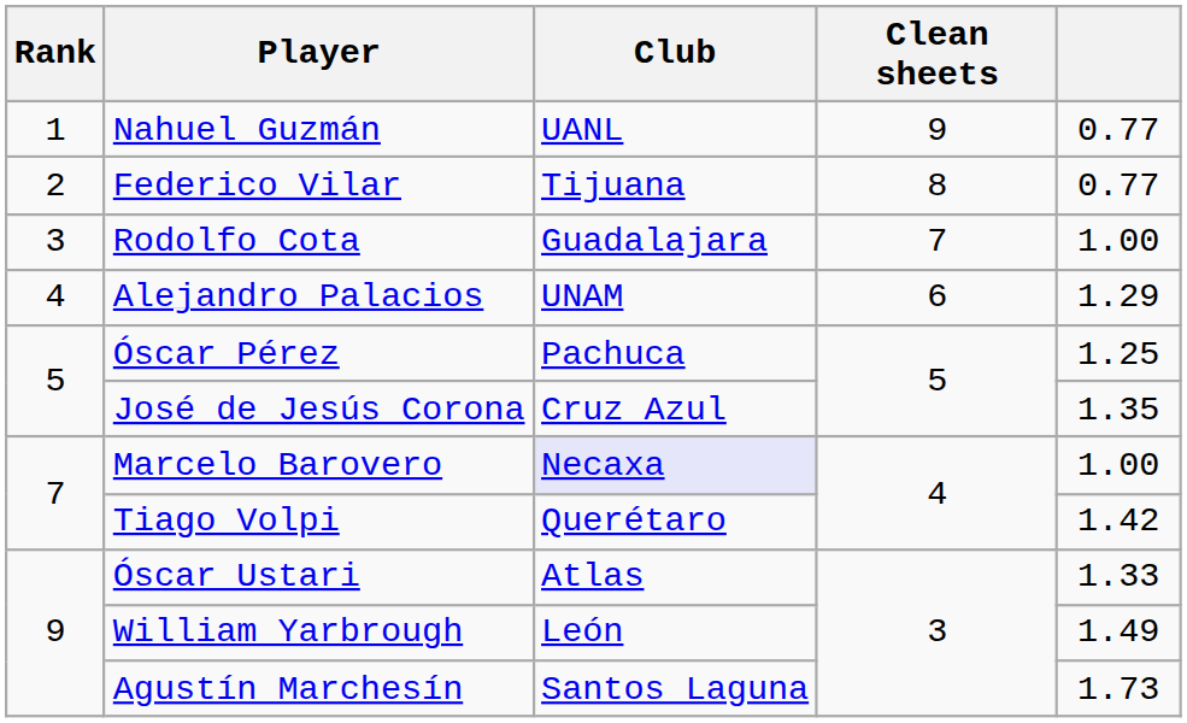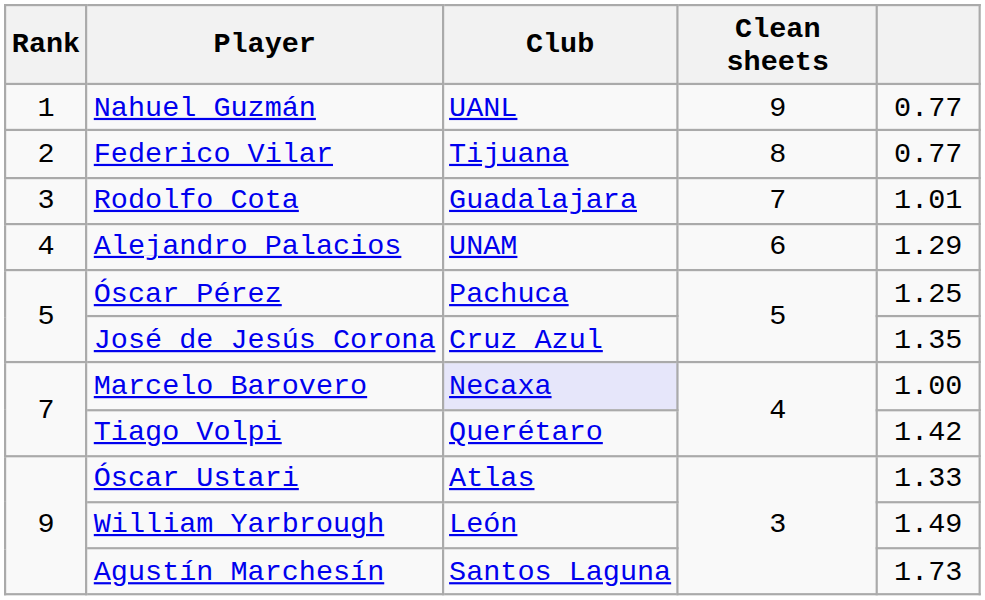Rodolfo Cota | column 5: 1.00 -> 1.01
